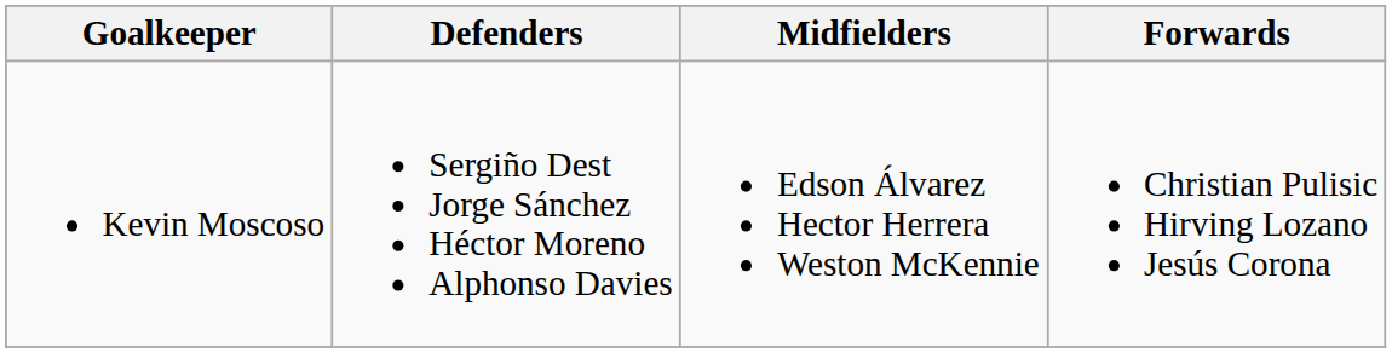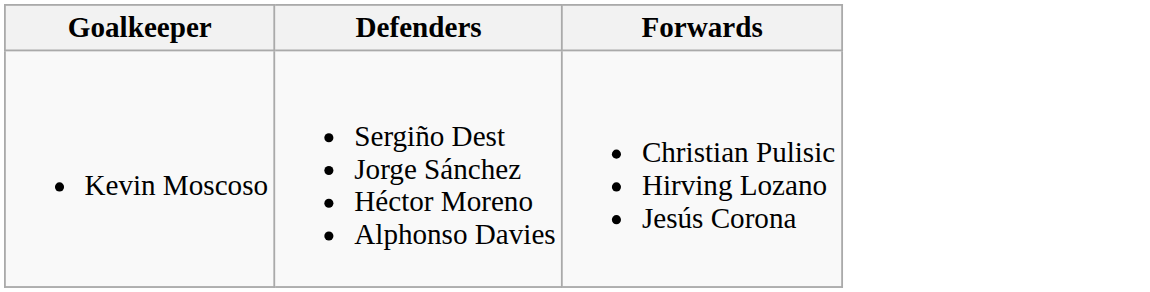- column: Midfielders | Edson Álvarez Hector Herrera Weston McKennie
